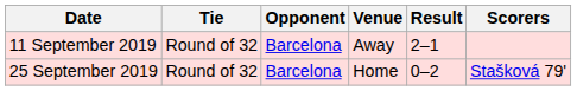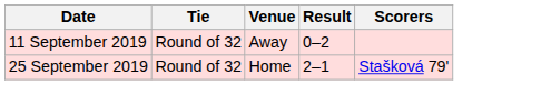- column: Opponent | Barcelona | Barcelona
11 September 2019 | Result: 2–1 -> 0–2
25 September 2019 | Result: 0–2 -> 2–1
